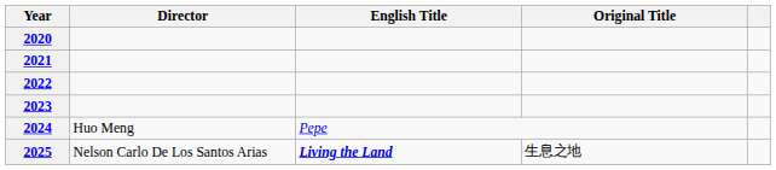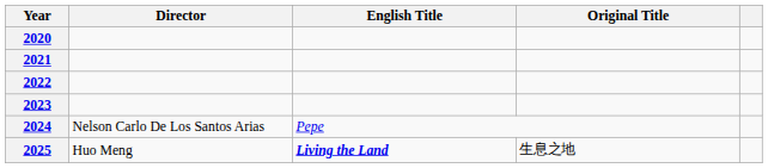2024 | Director: Huo Meng -> Nelson Carlo De Los Santos Arias
2025 | Director: Nelson Carlo De Los Santos Arias -> Huo Meng
